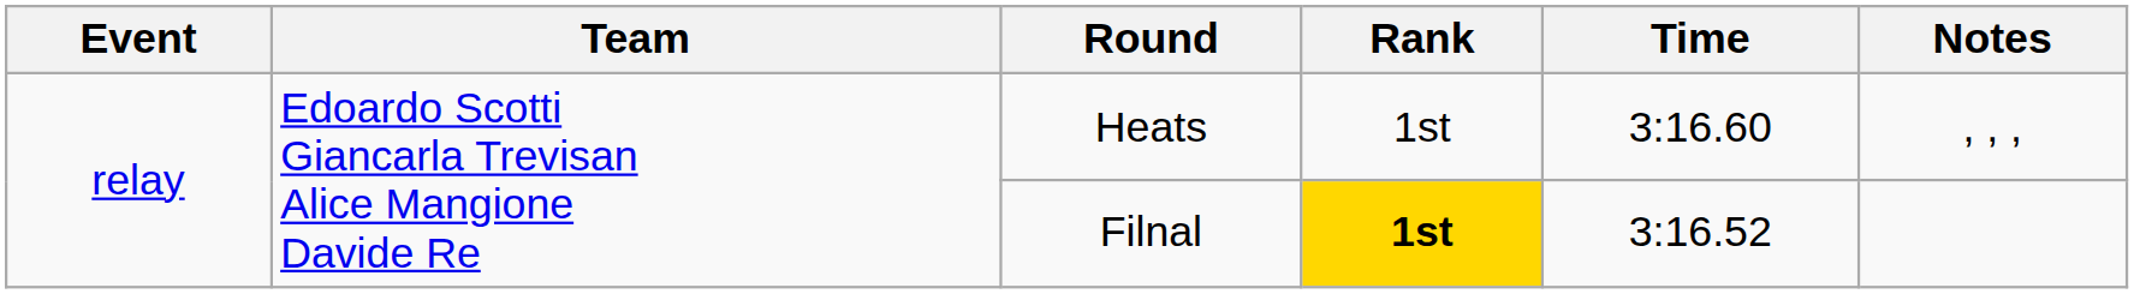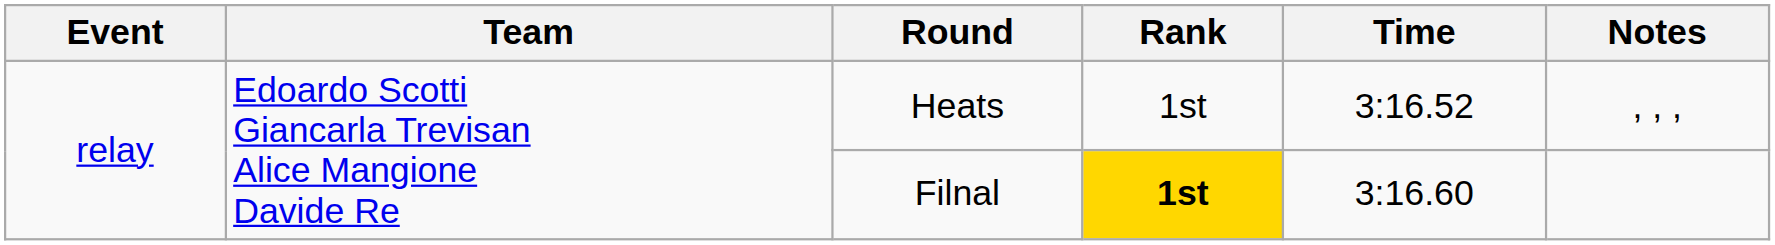Heats | Time: 3:16.60 -> 3:16.52
Filnal | Time: 3:16.52 -> 3:16.60
